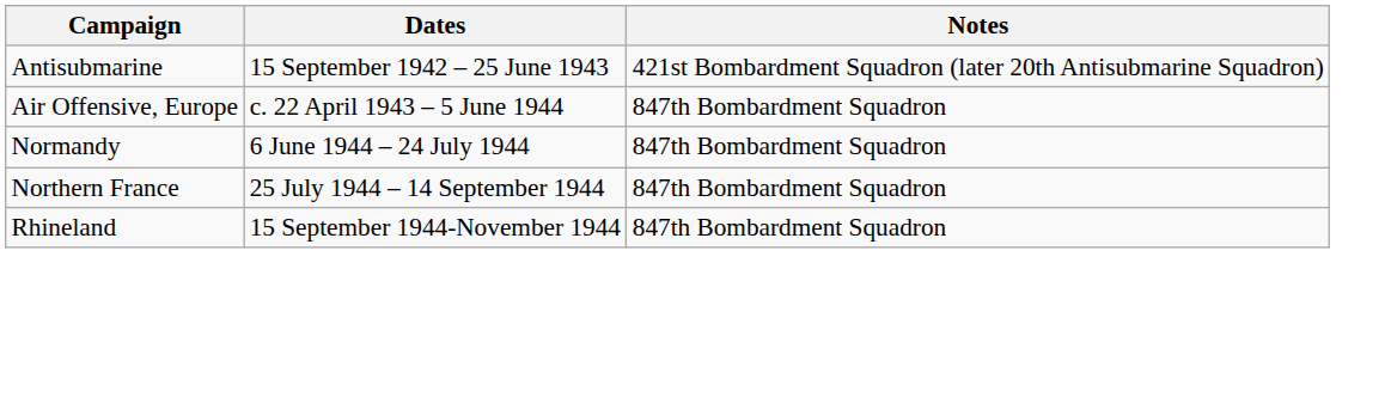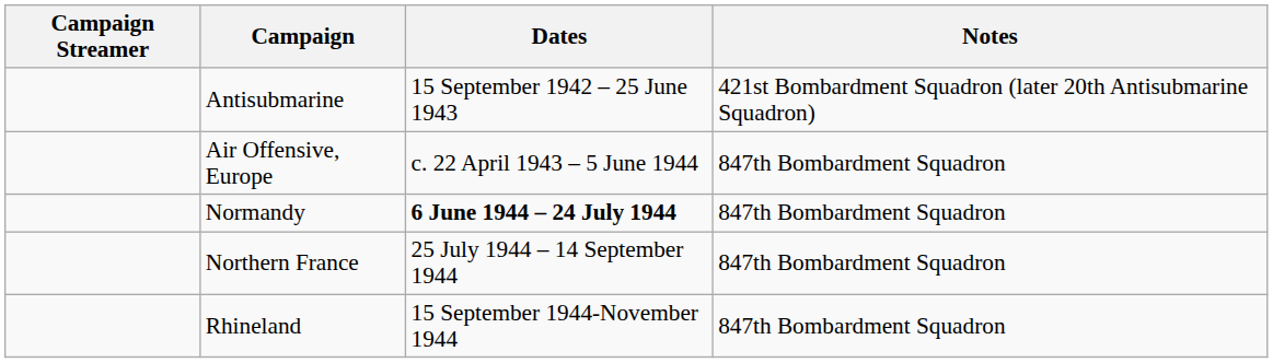+ column: Campaign Streamer
Normandy | Dates: normal -> bold
